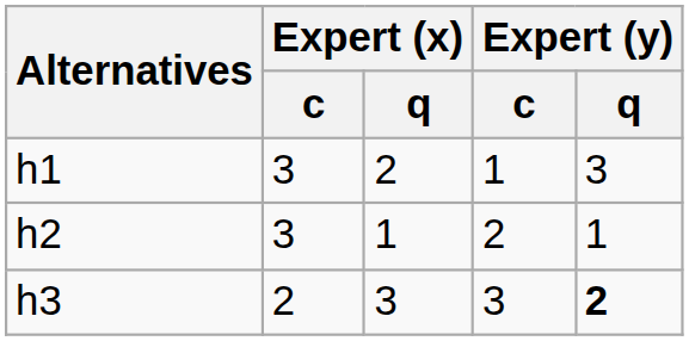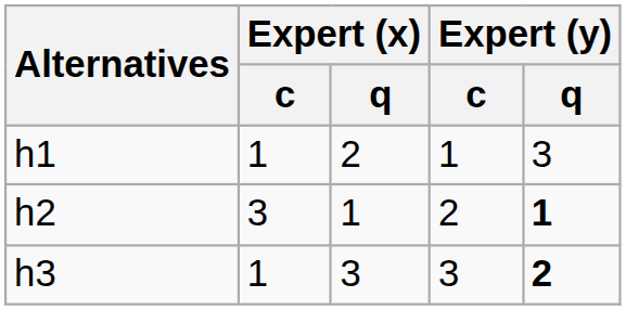h1 | Expert (x) / c: 3 -> 1
h2 | Expert (y) / q: normal -> bold
h3 | Expert (x) / c: 2 -> 1
